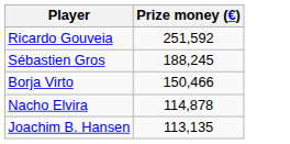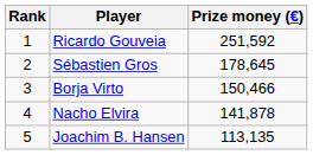+ column: Rank | 1 | 2 | 3 | 4 | 5
Sébastien Gros | Prize money (€): 188,245 -> 178,645
Nacho Elvira | Prize money (€): 114,878 -> 141,878
